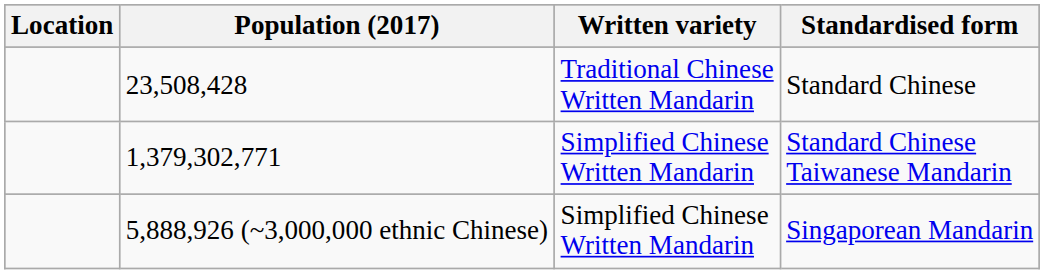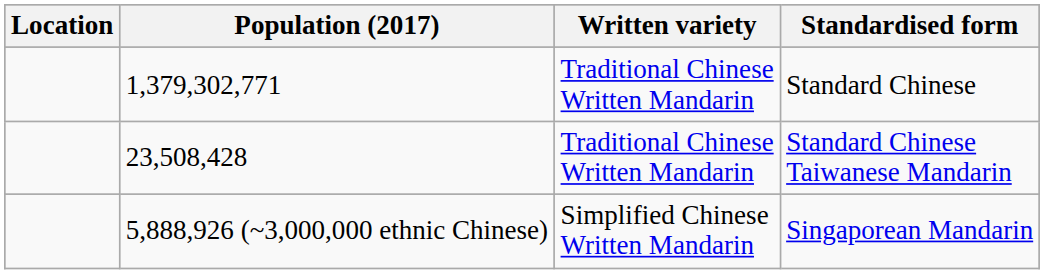Standard Chinese | Population (2017): 23,508,428 -> 1,379,302,771
Standard Chinese Taiwanese Mandarin | Population (2017): 1,379,302,771 -> 23,508,428
Standard Chinese Taiwanese Mandarin | Written variety: Simplified Chinese Written Mandarin -> Traditional Chinese Written Mandarin
